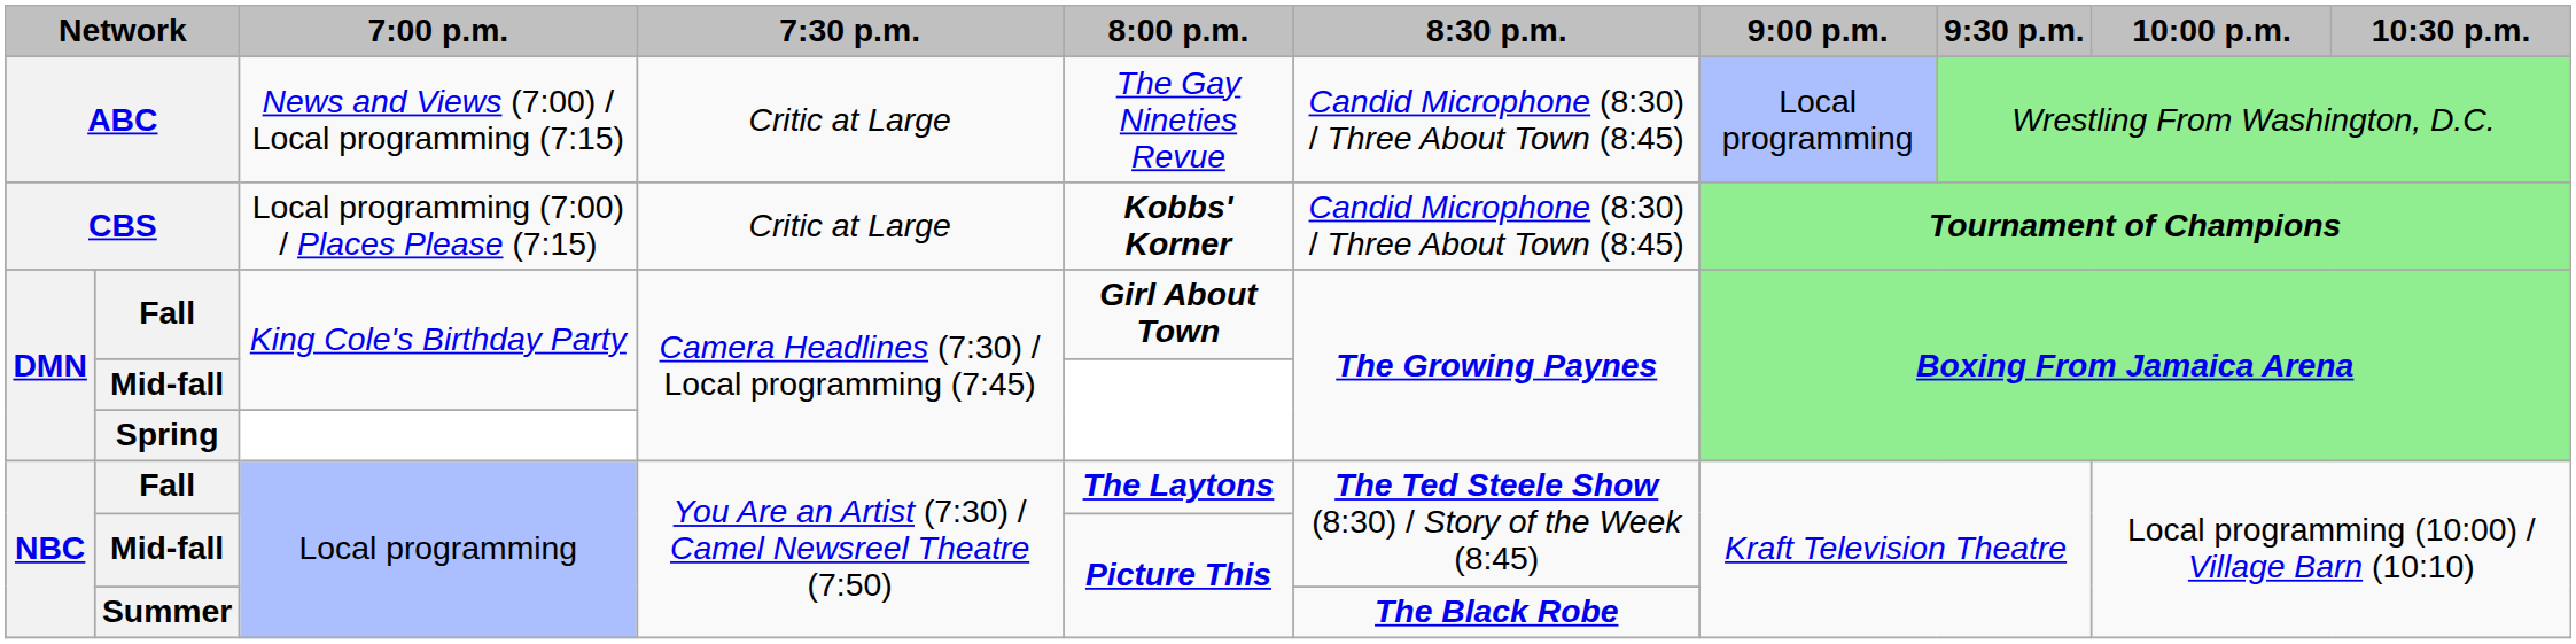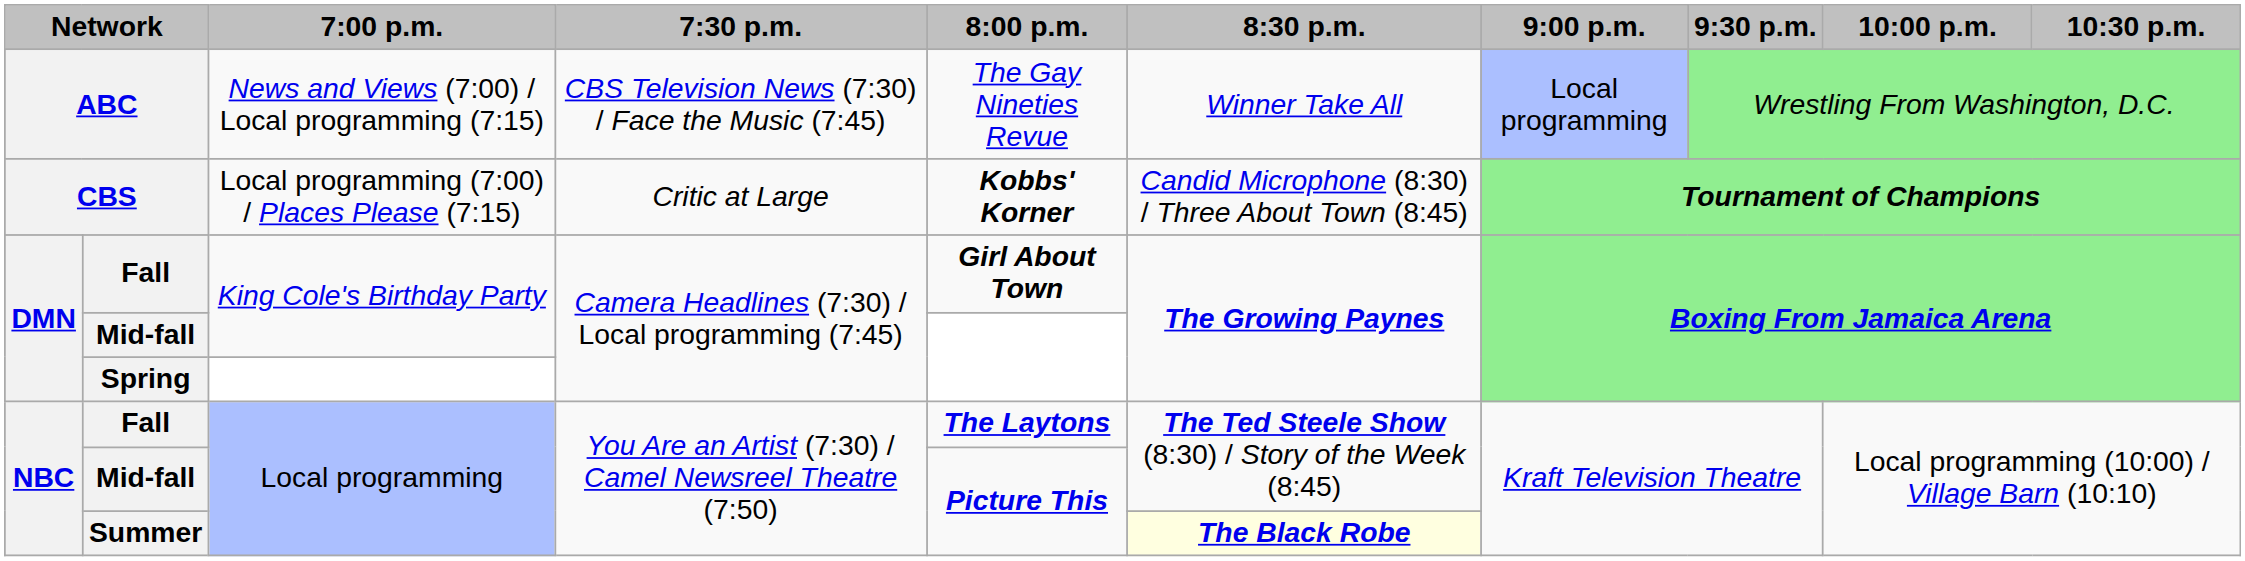ABC | 7:30 p.m.: Critic at Large -> CBS Television News (7:30) / Face the Music (7:45)
ABC | 8:30 p.m.: Candid Microphone (8:30) / Three About Town (8:45) -> Winner Take All
Summer | 8:30 p.m.: no background -> lightyellow background
